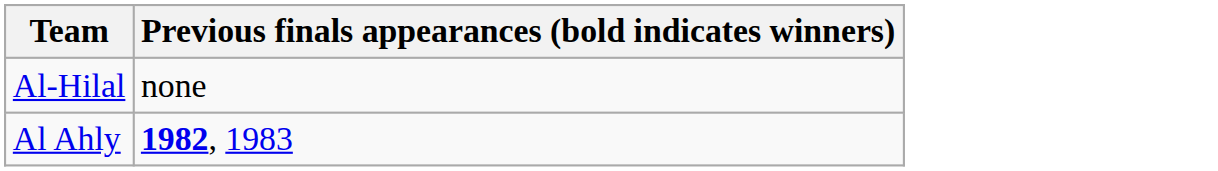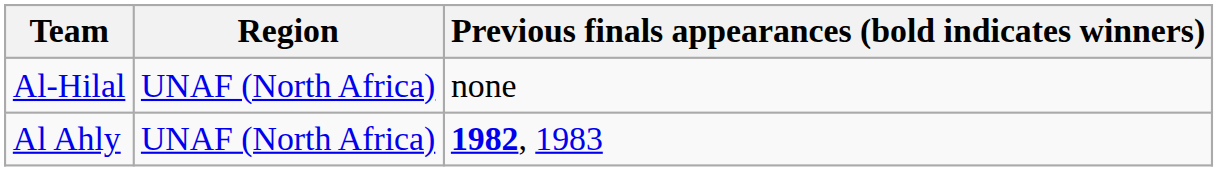+ column: Region | UNAF (North Africa) | UNAF (North Africa)
